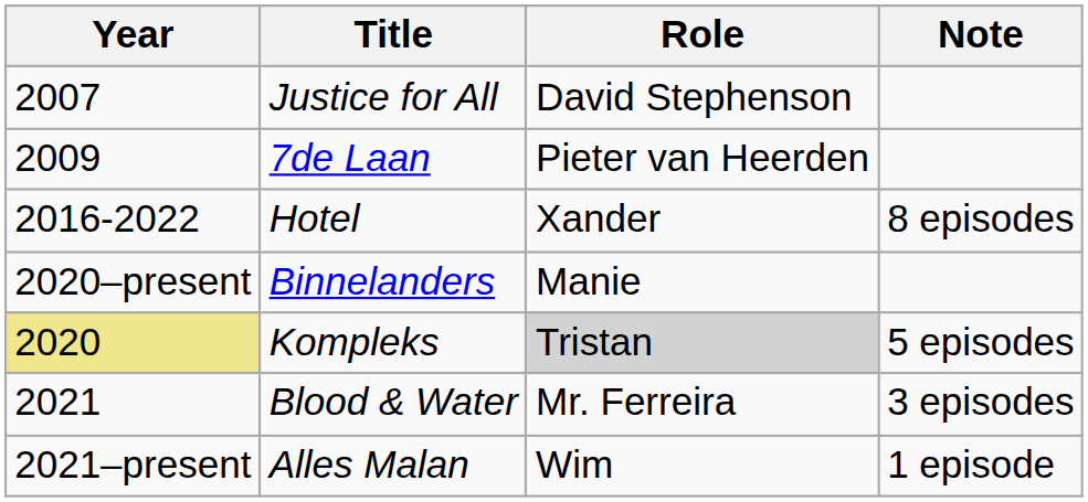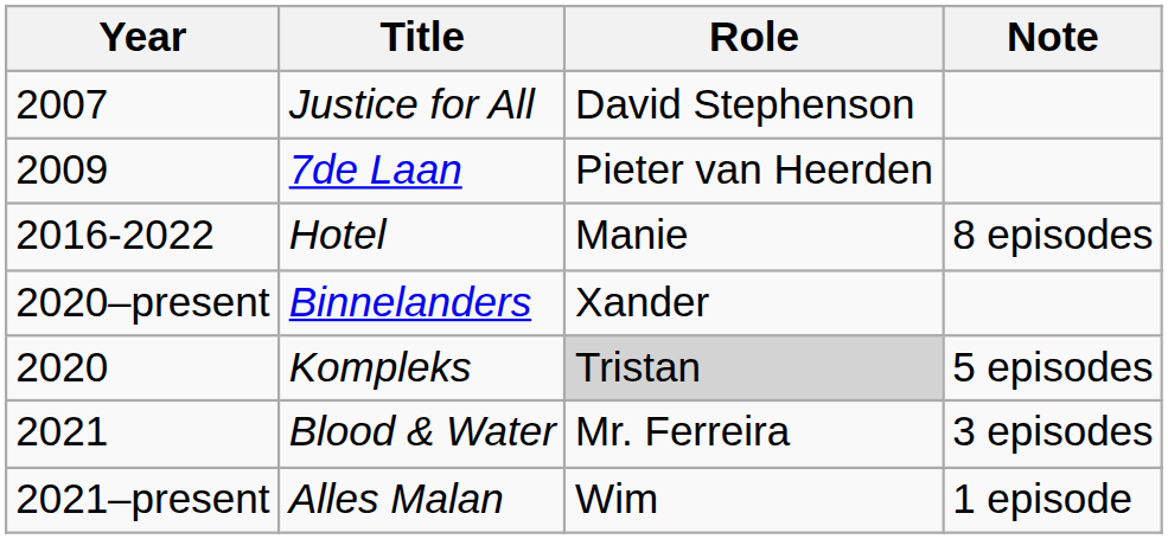Hotel | Role: Xander -> Manie
Binnelanders | Role: Manie -> Xander
Kompleks | Year: khaki background -> no background
